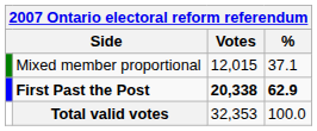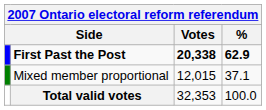rows swapped: First Past the Post <-> Mixed member proportional
